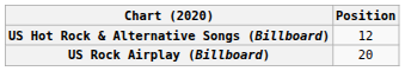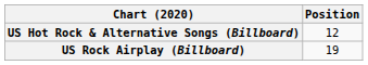US Rock Airplay (Billboard) | Position: 20 -> 19
